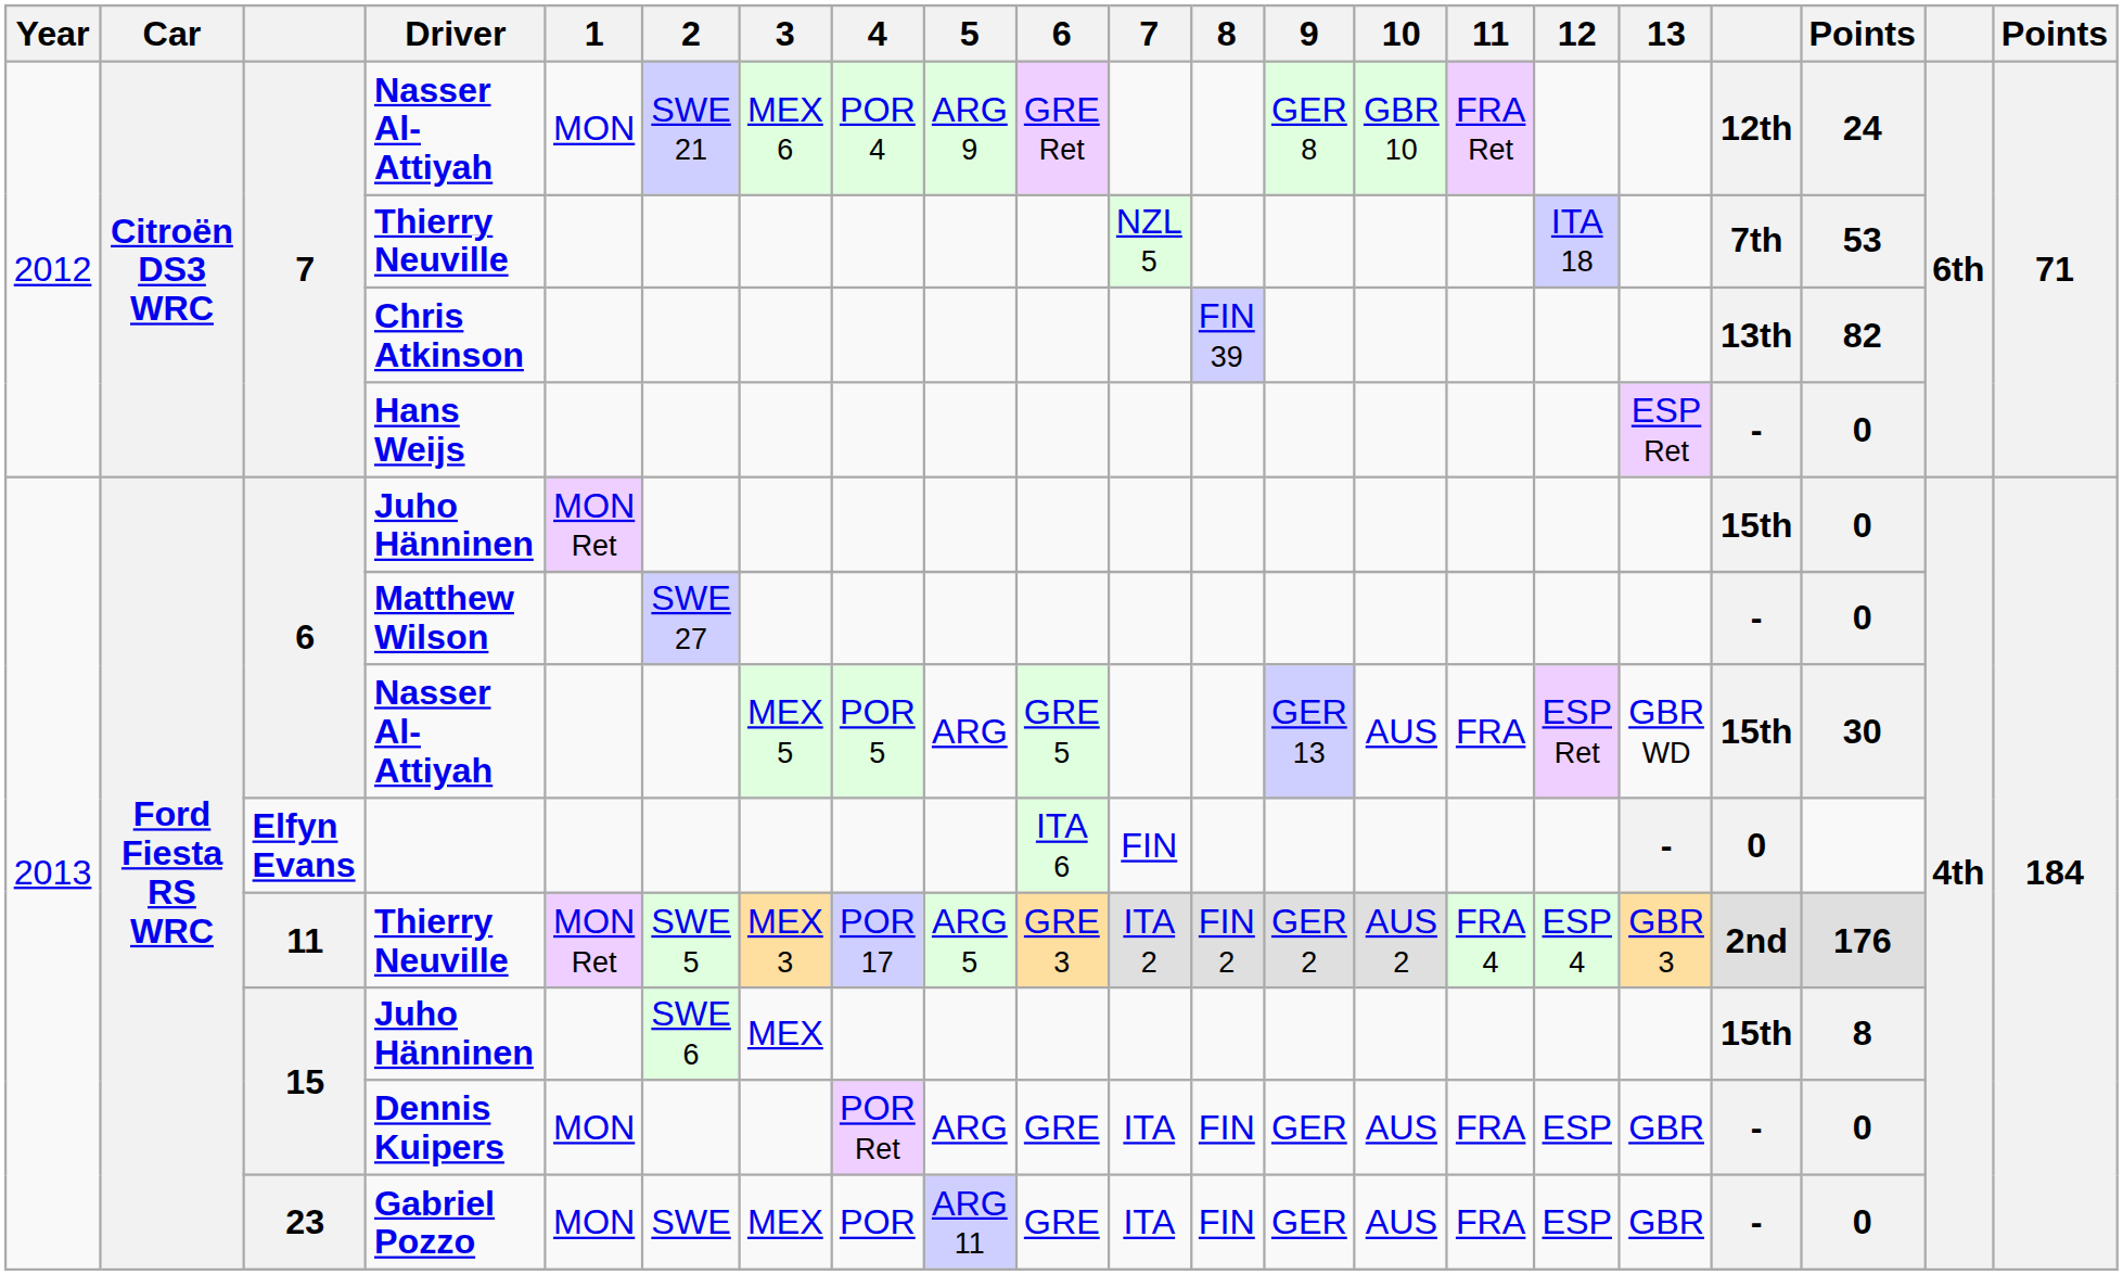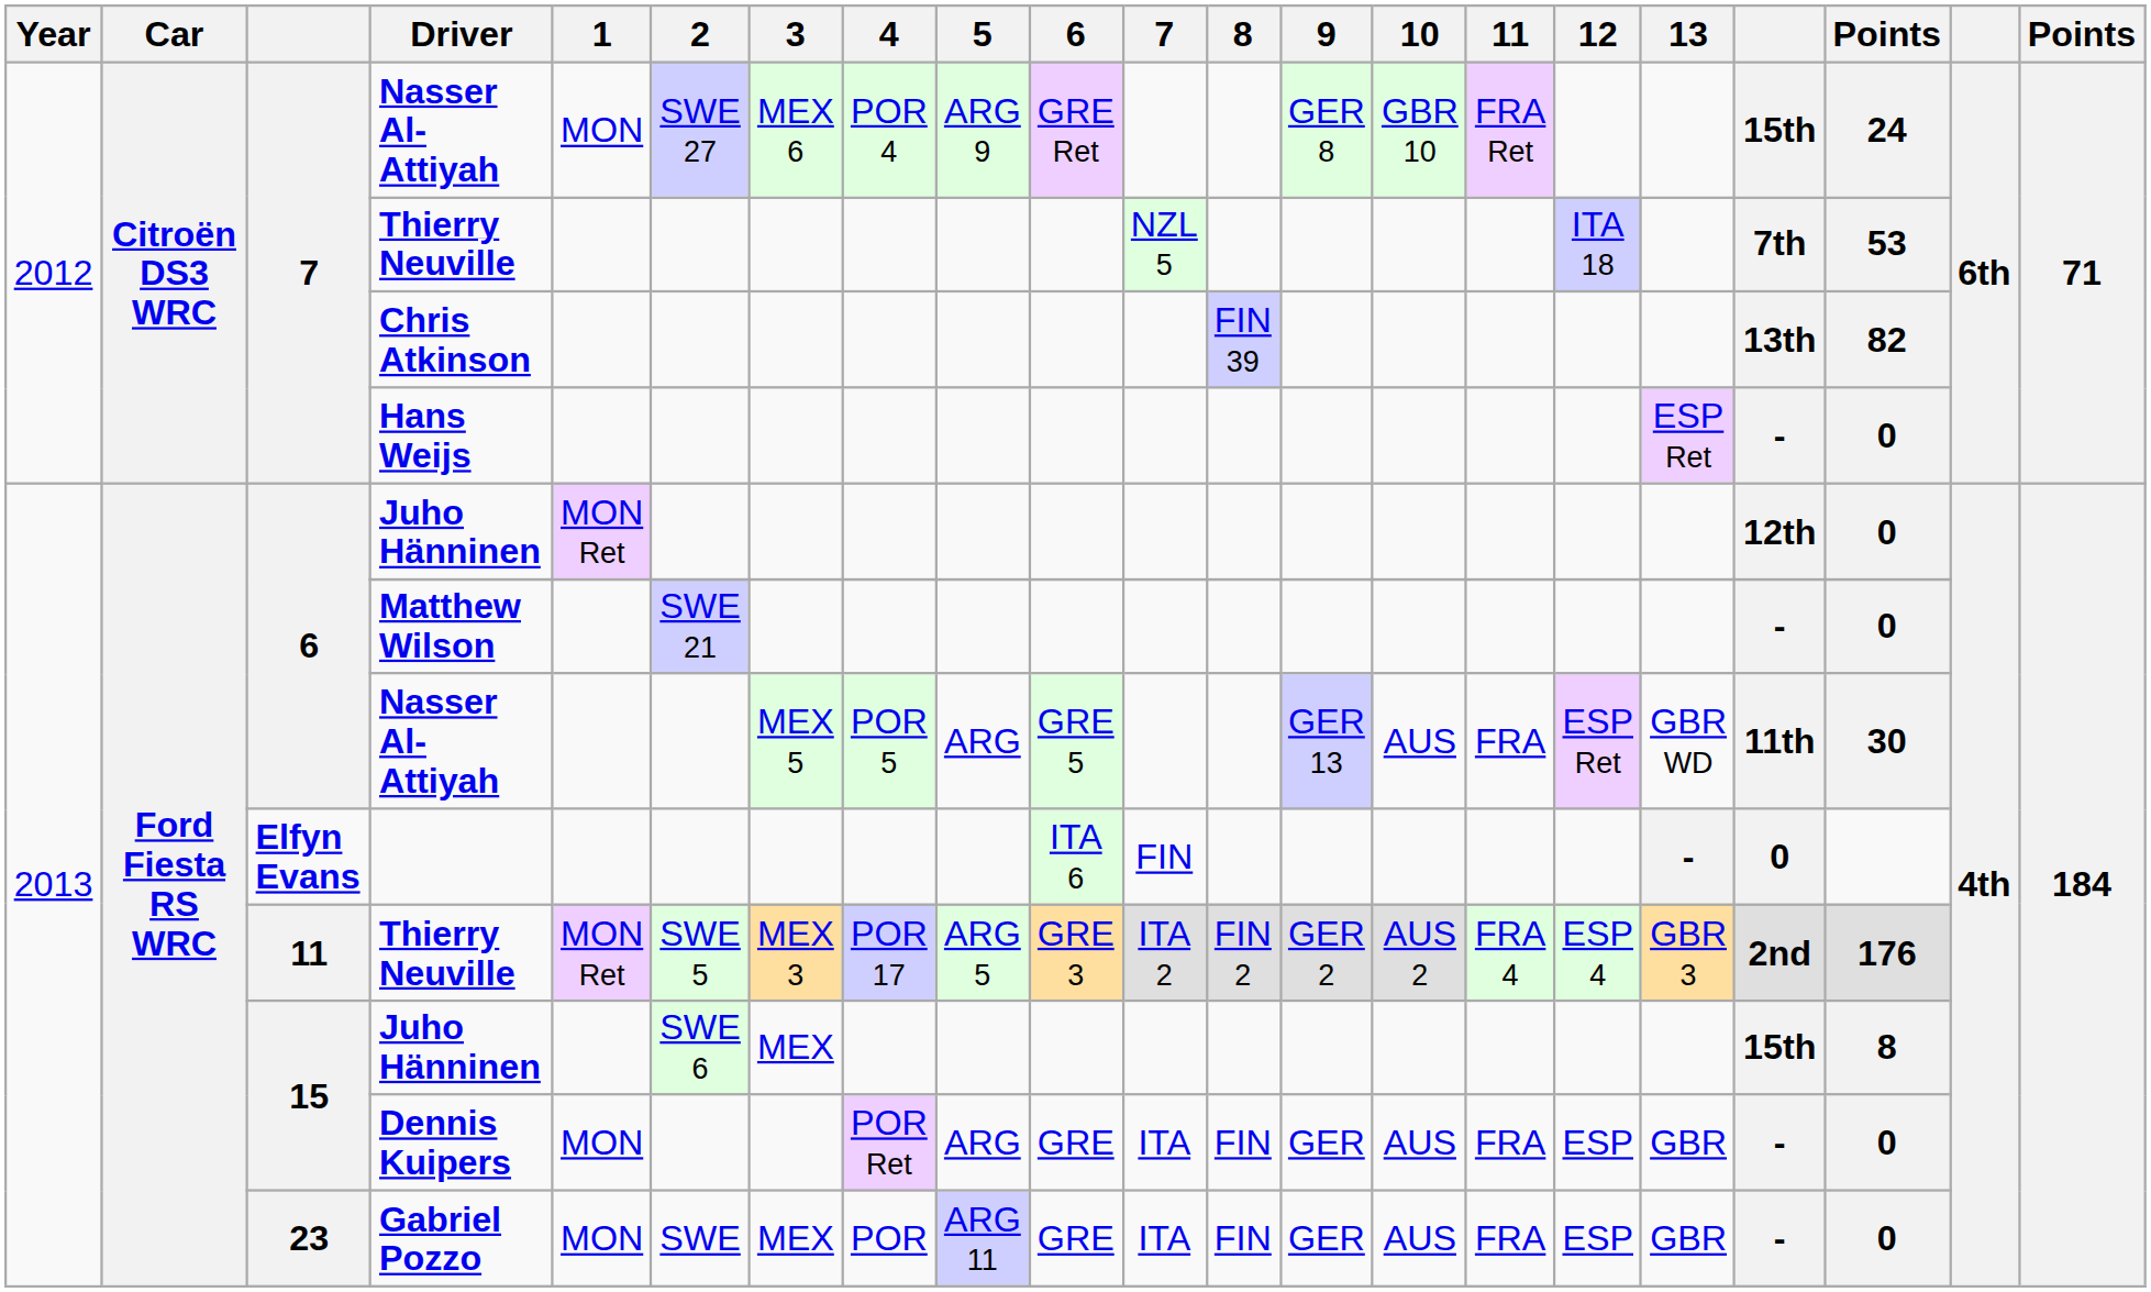7 / Nasser Al-Attiyah | 2: SWE 21 -> SWE 27
7 / Nasser Al-Attiyah | column 18: 12th -> 15th
6 / Juho Hänninen | column 18: 15th -> 12th
Matthew Wilson | 2: SWE 27 -> SWE 21
6 / Nasser Al-Attiyah | column 18: 15th -> 11th
